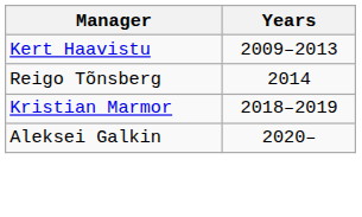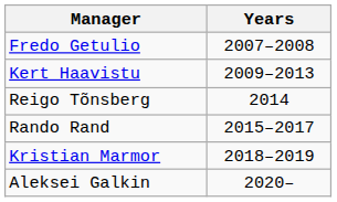+ row: Fredo Getulio | 2007–2008
+ row: Rando Rand | 2015–2017
